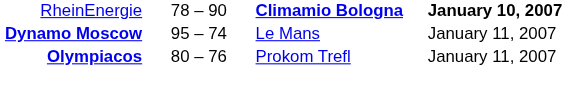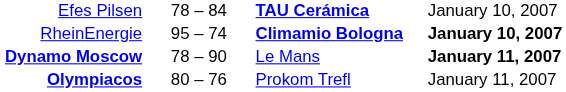+ row: Efes Pilsen | 78 – 84 | TAU Cerámica | January 10, 2007
RheinEnergie | column 2: 78 – 90 -> 95 – 74
Dynamo Moscow | column 2: 95 – 74 -> 78 – 90
Dynamo Moscow | column 4: normal -> bold
